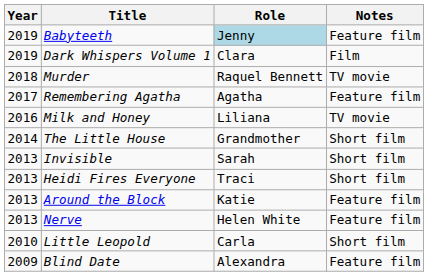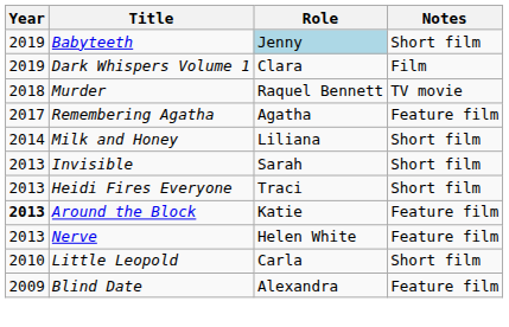Babyteeth | Notes: Feature film -> Short film
Milk and Honey | Year: 2016 -> 2014
Milk and Honey | Notes: TV movie -> Short film
- row: 2014 | The Little House | Grandmother | Short film
Around the Block | Year: normal -> bold
